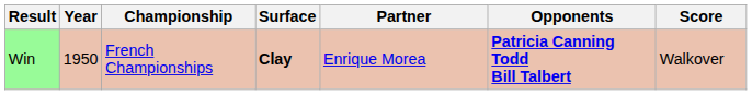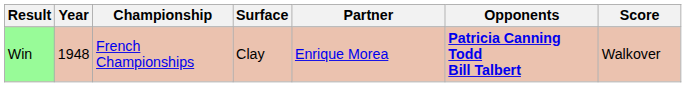Win | Year: 1950 -> 1948
Win | Surface: bold -> normal
